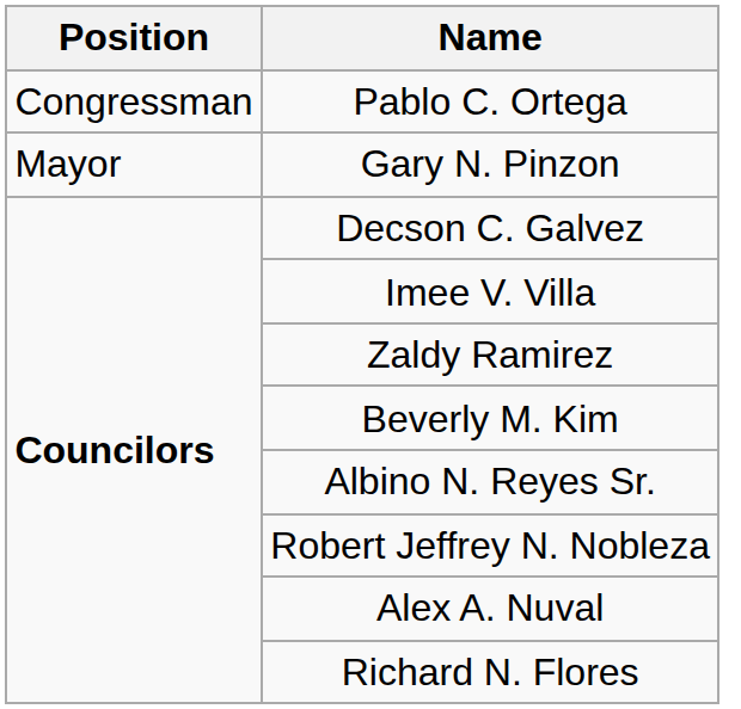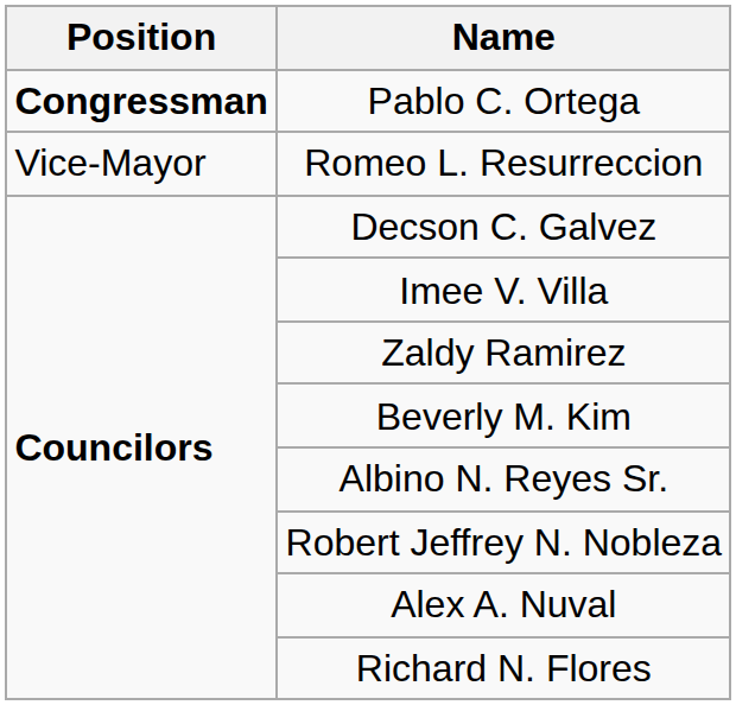Pablo C. Ortega | Position: normal -> bold
- row: Mayor | Gary N. Pinzon
+ row: Vice-Mayor | Romeo L. Resurreccion
